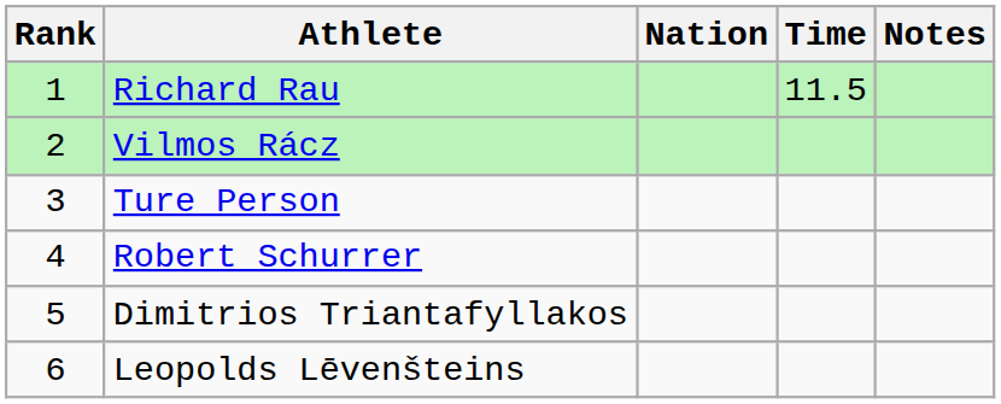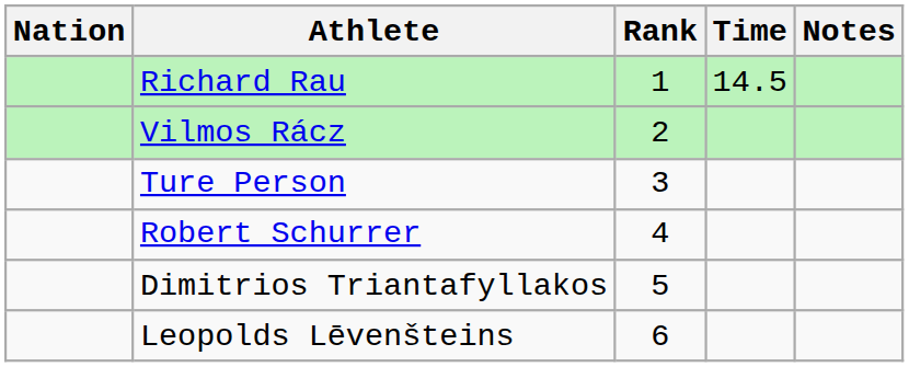columns swapped: Rank <-> Nation
Richard Rau | Time: 11.5 -> 14.5
